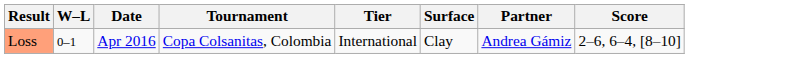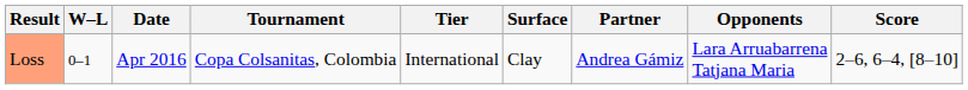+ column: Opponents | Lara Arruabarrena Tatjana Maria
